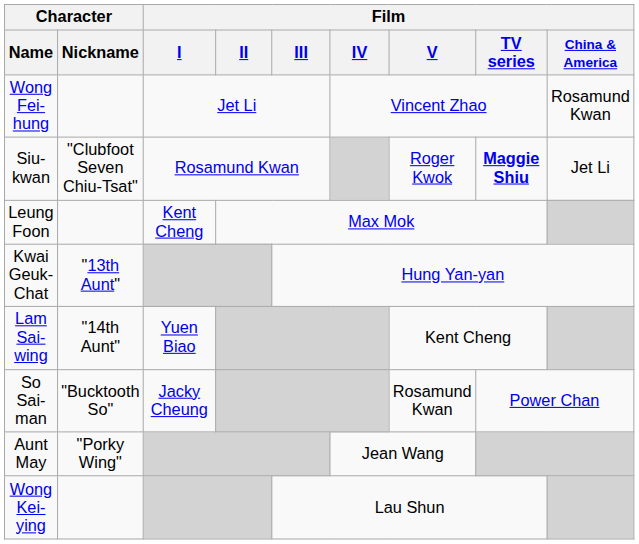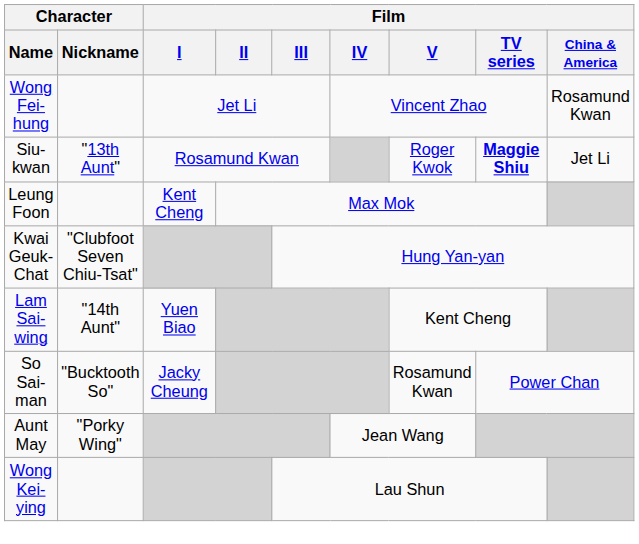Siu-kwan | Character / Nickname: "Clubfoot Seven Chiu-Tsat" -> "13th Aunt"
Kwai Geuk-Chat | Character / Nickname: "13th Aunt" -> "Clubfoot Seven Chiu-Tsat"
